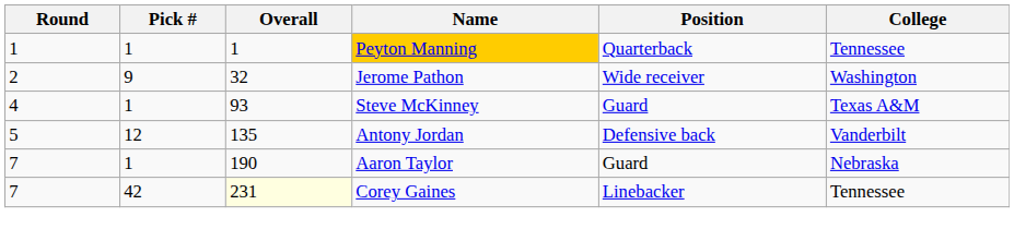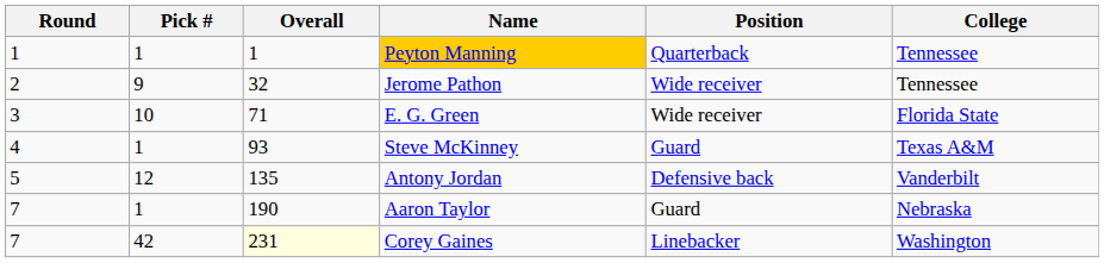Jerome Pathon | College: Washington -> Tennessee
+ row: 3 | 10 | 71 | E. G. Green | Wide receiver | Florida State
Corey Gaines | College: Tennessee -> Washington
